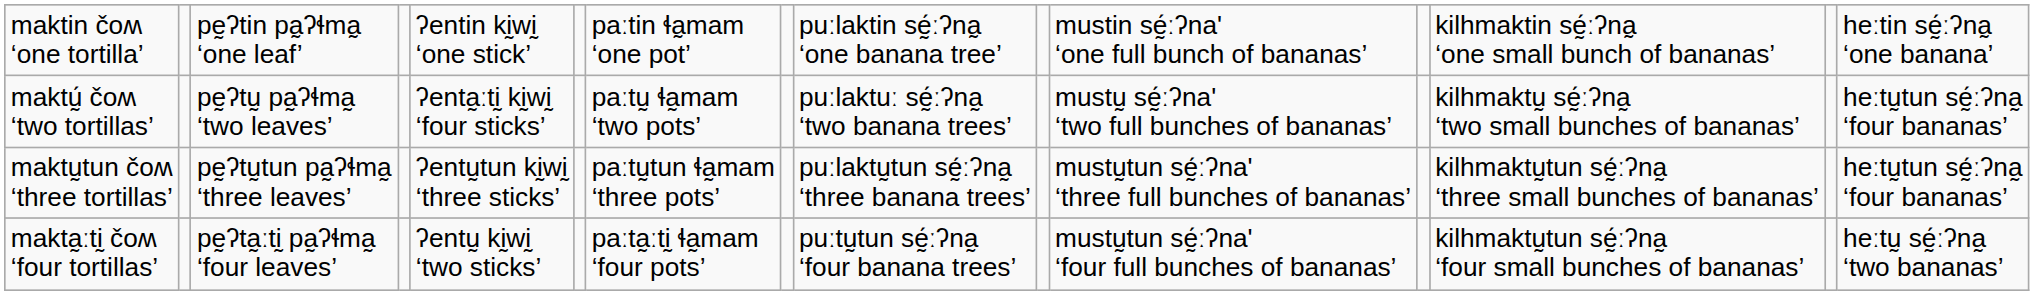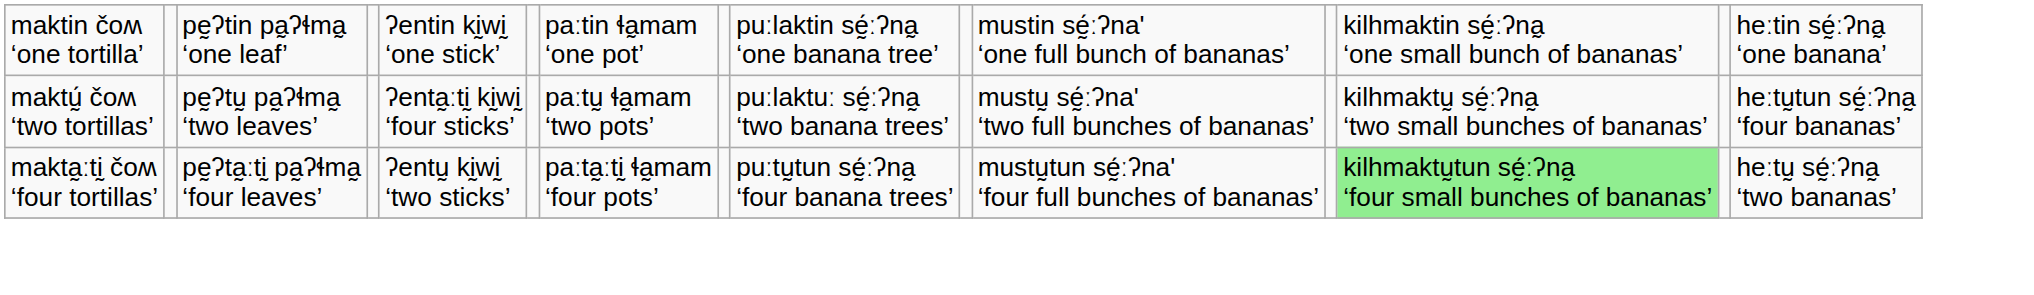- row: maktṵtun čoʍ ‘three tortillas’ | pḛʔtṵtun pa̰ʔɬma̰ ‘three leaves’ | ʔentṵtun kḭwḭ ‘three sticks’ | paːtṵtun ɬa̰mam ‘three pots’ | puːlaktṵtun sḛ́ːʔna̰ ‘three banana trees’ | mustṵtun sḛ́ːʔna' ‘three full bunches of bananas’ | kilhmaktṵtun sḛ́ːʔna̰ ‘three small bunches of bananas’ | heːtṵtun sḛ́ːʔna̰ ‘four bananas’
makta̰ːtḭ čoʍ ‘four tortillas’ | column 13: no background -> lightgreen background
